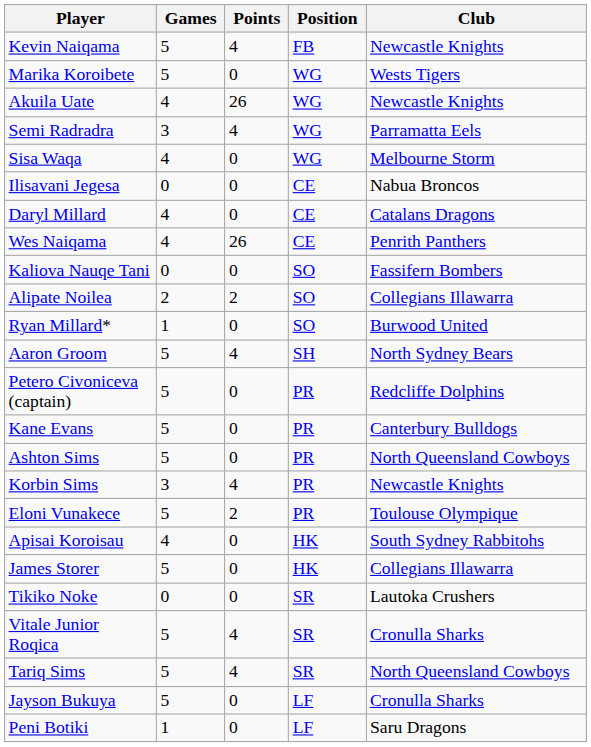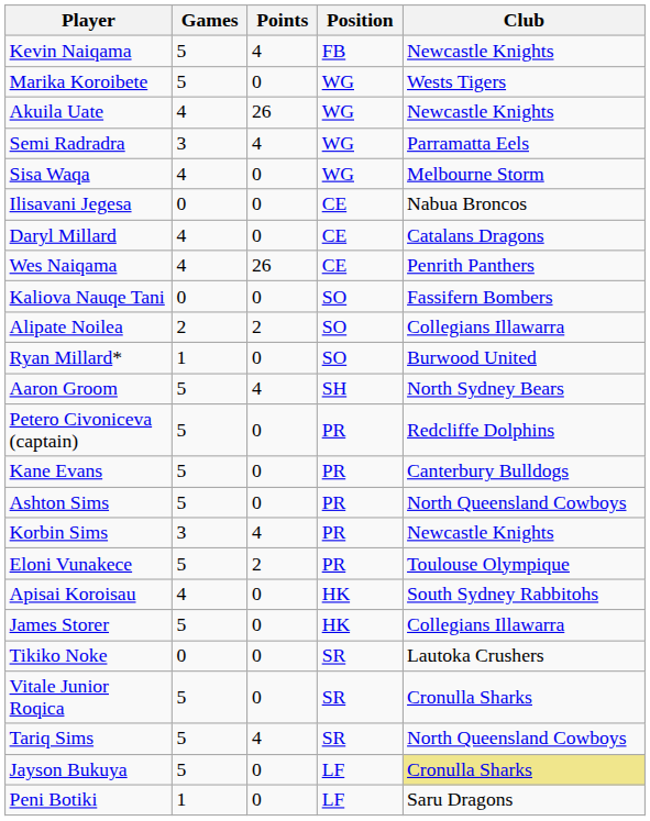Vitale Junior Roqica | Points: 4 -> 0
Jayson Bukuya | Club: no background -> khaki background
